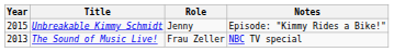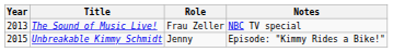rows swapped: The Sound of Music Live! <-> Unbreakable Kimmy Schmidt
